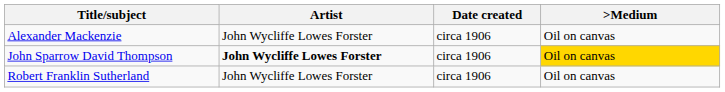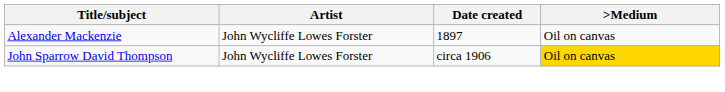Alexander Mackenzie | Date created: circa 1906 -> 1897
John Sparrow David Thompson | Artist: bold -> normal
- row: Robert Franklin Sutherland | John Wycliffe Lowes Forster | circa 1906 | Oil on canvas
